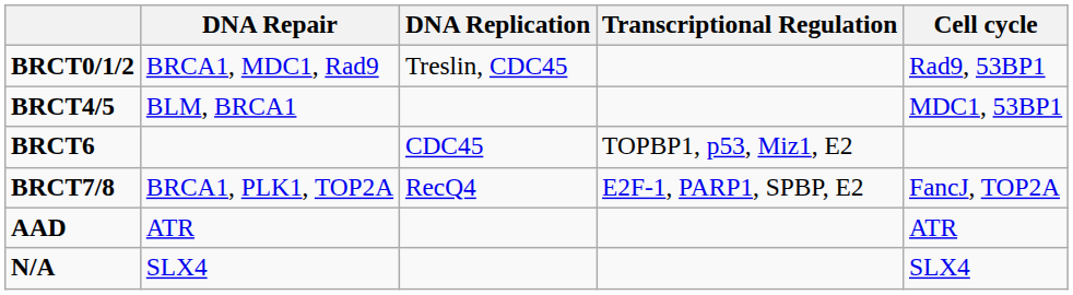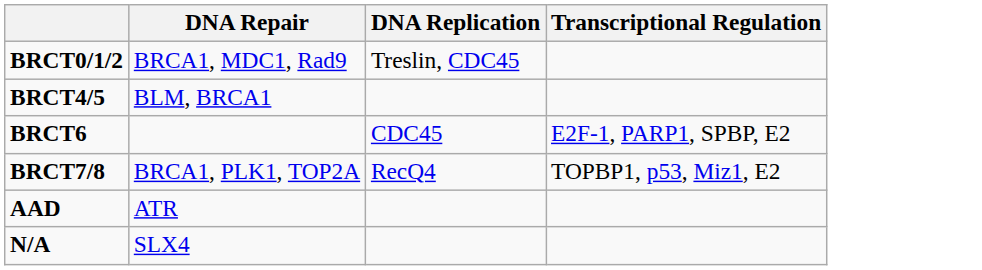- column: Cell cycle | Rad9, 53BP1 | MDC1, 53BP1 | FancJ, TOP2A | ATR | SLX4
BRCT6 | Transcriptional Regulation: TOPBP1, p53, Miz1, E2 -> E2F-1, PARP1, SPBP, E2
BRCT7/8 | Transcriptional Regulation: E2F-1, PARP1, SPBP, E2 -> TOPBP1, p53, Miz1, E2
